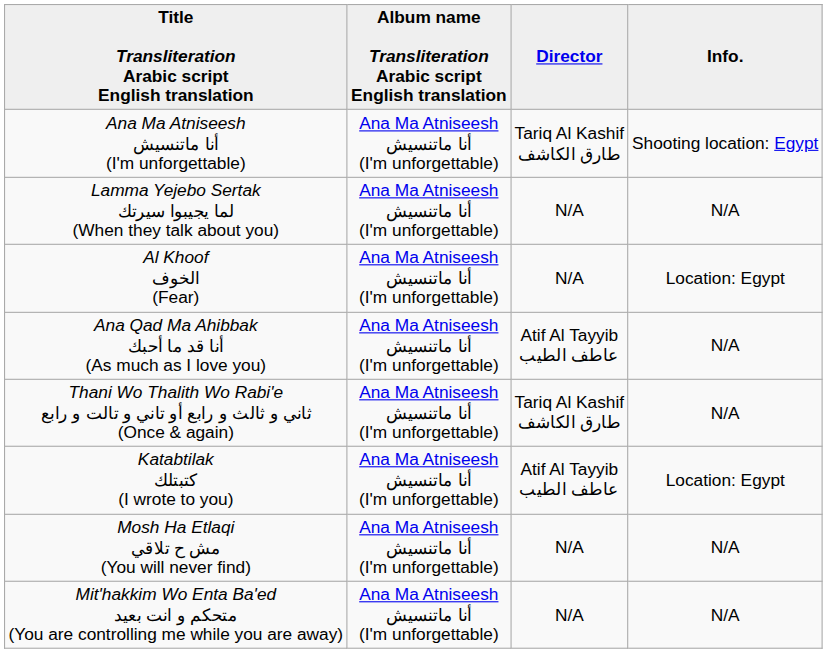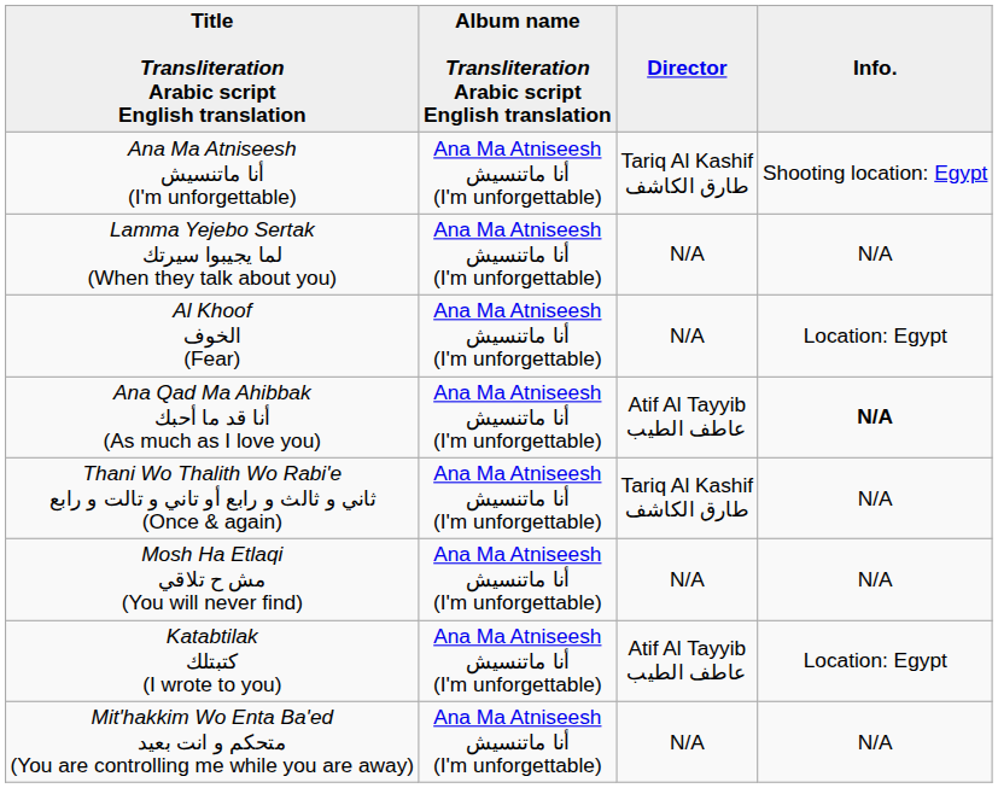Ana Qad Ma Ahibbak أنا قد ما أحبك (As much as I love you) | Info.: normal -> bold
rows swapped: Katabtilak كتبتلك (I wrote to you) <-> Mosh Ha Etlaqi مش ح تلاقي (You will never find)
